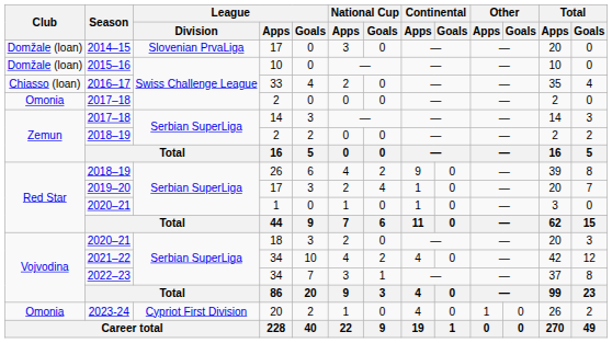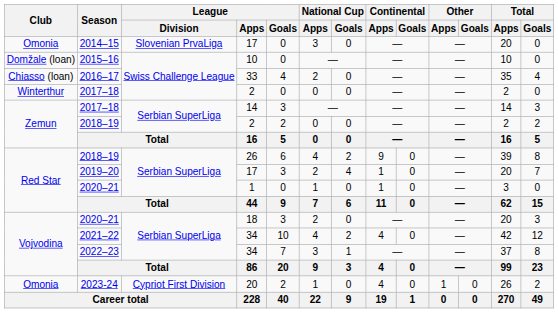2014–15 | Club: Domžale (loan) -> Omonia
2017–18 / 2 | Club: Omonia -> Winterthur
